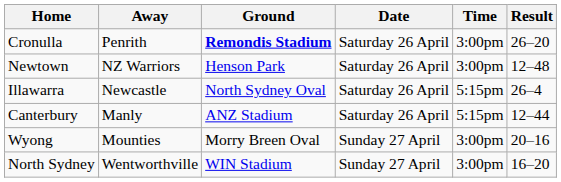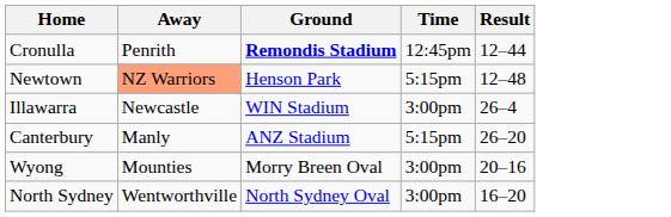- column: Date | Saturday 26 April | Saturday 26 April | Saturday 26 April | Saturday 26 April | Sunday 27 April | Sunday 27 April
Cronulla | Time: 3:00pm -> 12:45pm
Cronulla | Result: 26–20 -> 12–44
Newtown | Away: no background -> lightsalmon background
Newtown | Time: 3:00pm -> 5:15pm
Illawarra | Ground: North Sydney Oval -> WIN Stadium
Illawarra | Time: 5:15pm -> 3:00pm
Canterbury | Result: 12–44 -> 26–20
North Sydney | Ground: WIN Stadium -> North Sydney Oval
